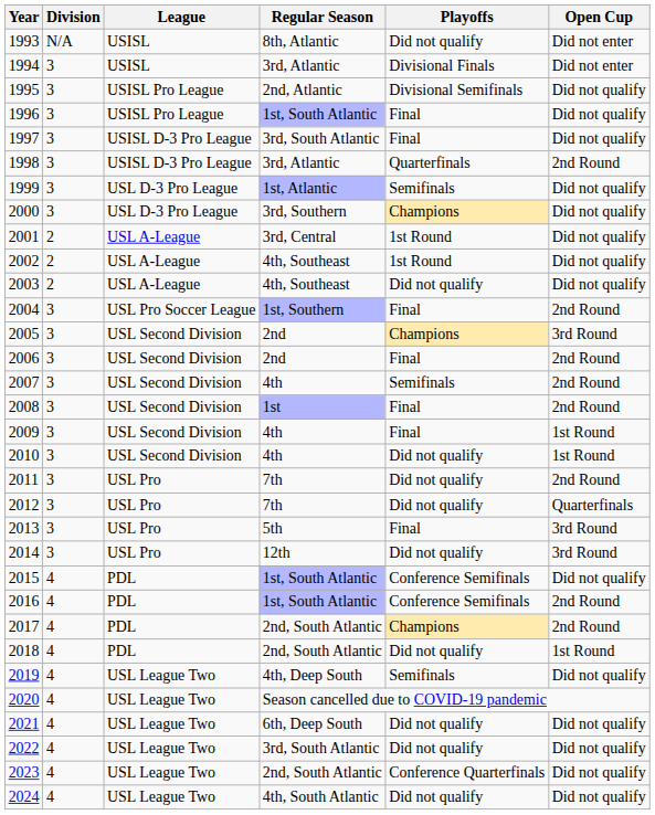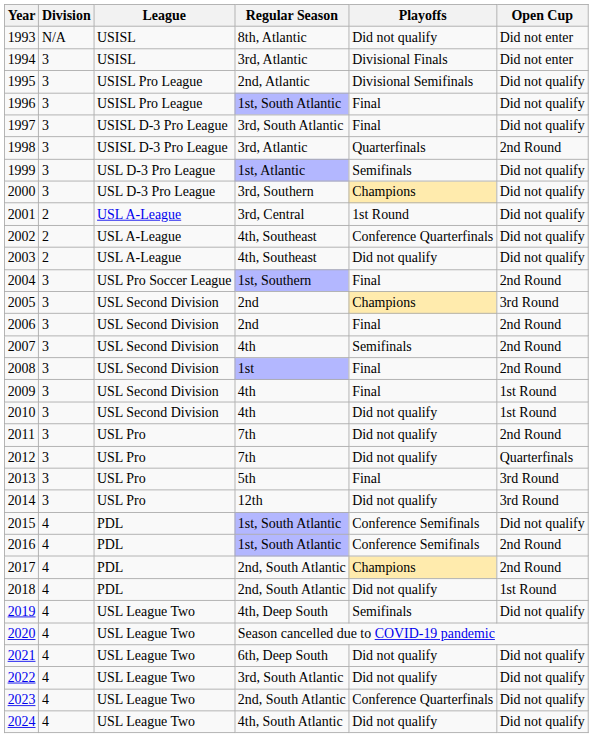2002 | Playoffs: 1st Round -> Conference Quarterfinals
